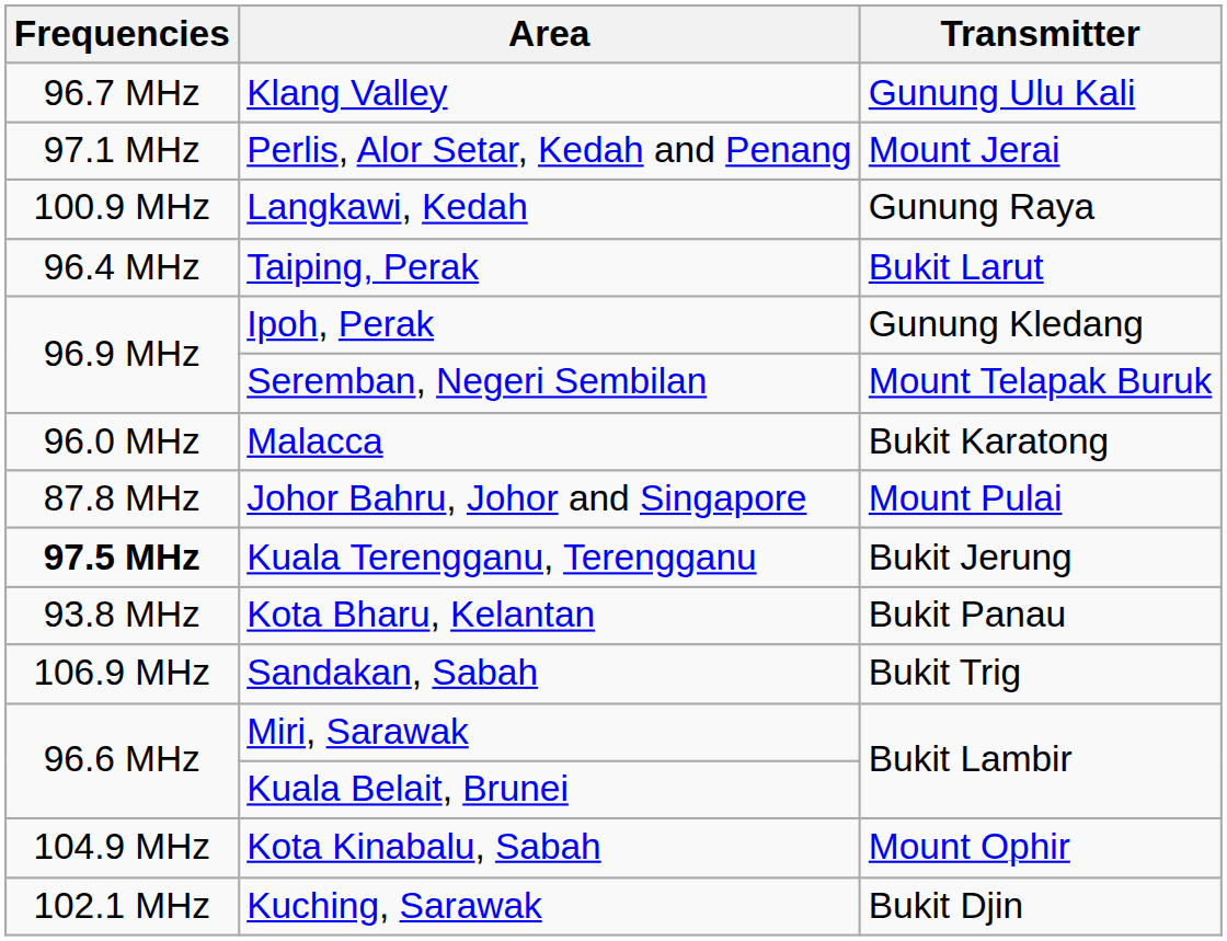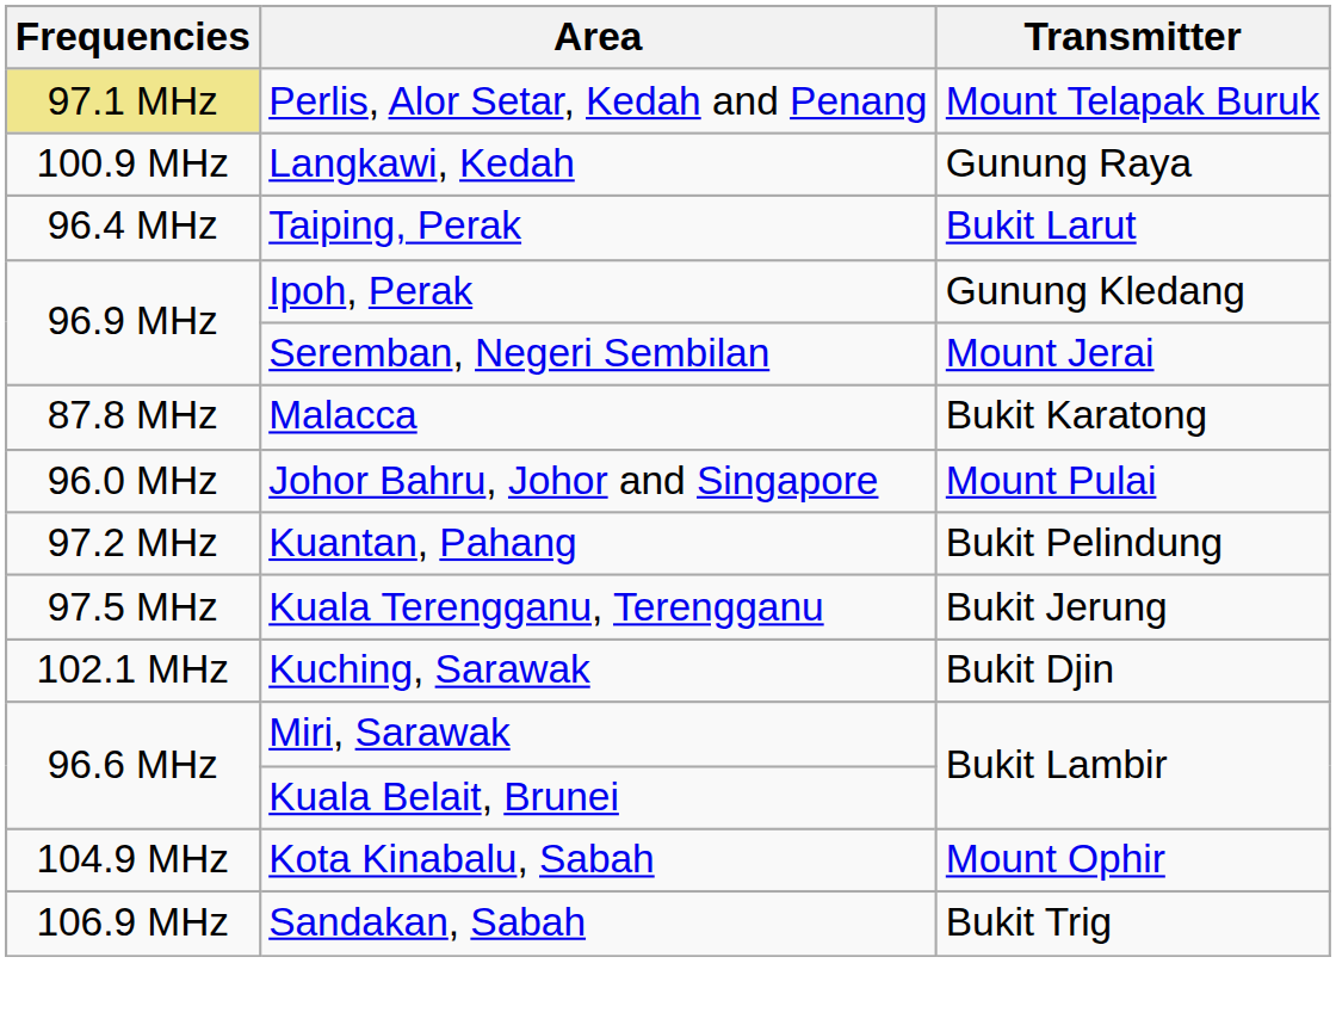- row: 96.7 MHz | Klang Valley | Gunung Ulu Kali
Perlis, Alor Setar, Kedah and Penang | Frequencies: no background -> khaki background
Perlis, Alor Setar, Kedah and Penang | Transmitter: Mount Jerai -> Mount Telapak Buruk
Seremban, Negeri Sembilan | Transmitter: Mount Telapak Buruk -> Mount Jerai
Malacca | Frequencies: 96.0 MHz -> 87.8 MHz
Johor Bahru, Johor and Singapore | Frequencies: 87.8 MHz -> 96.0 MHz
+ row: 97.2 MHz | Kuantan, Pahang | Bukit Pelindung
Kuala Terengganu, Terengganu | Frequencies: bold -> normal
- row: 93.8 MHz | Kota Bharu, Kelantan | Bukit Panau
rows swapped: Kuching, Sarawak <-> Sandakan, Sabah
